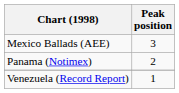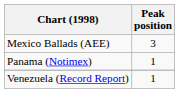Panama (Notimex) | Peak position: 2 -> 1
